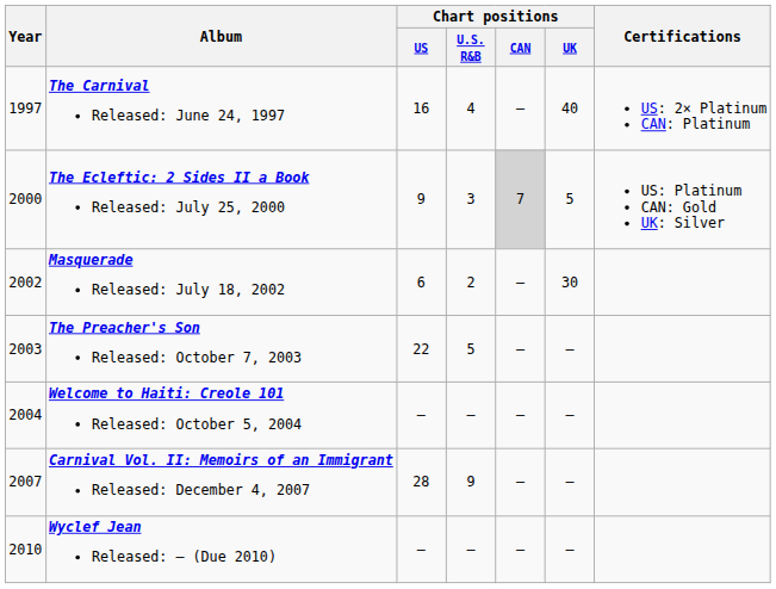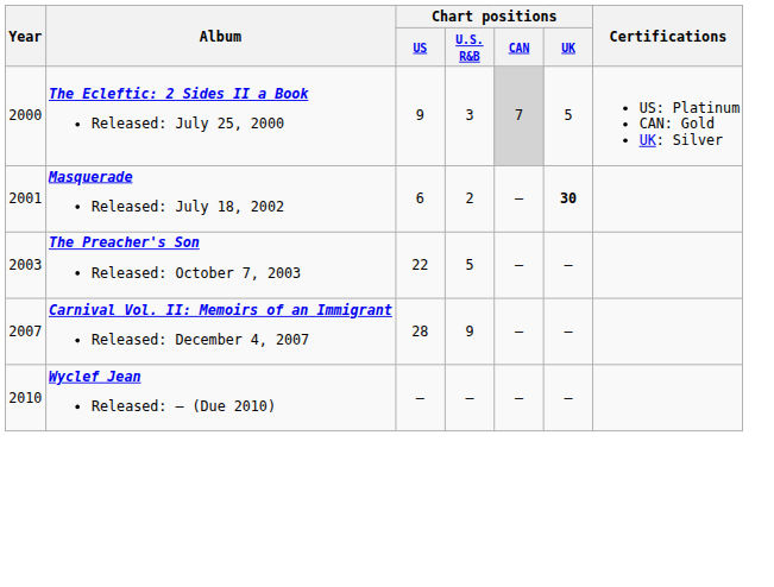- row: 1997 | The Carnival Released: June 24, 1997 | 16 | 4 | — | 40 | US: 2× Platinum CAN: Platinum
Masquerade Released: July 18, 2002 | Year: 2002 -> 2001
Masquerade Released: July 18, 2002 | Chart positions / UK: normal -> bold
- row: 2004 | Welcome to Haiti: Creole 101 Released: October 5, 2004 | — | — | — | —
